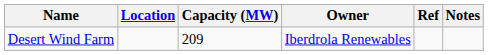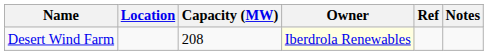Desert Wind Farm | Capacity (MW): 209 -> 208
Desert Wind Farm | Owner: no background -> lightyellow background
